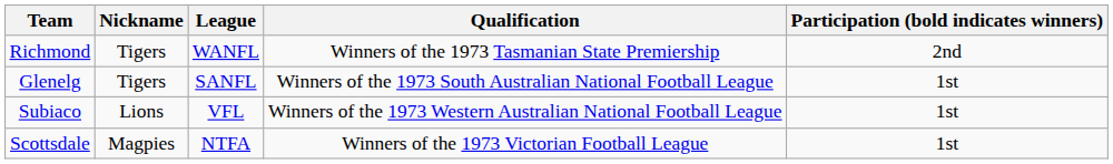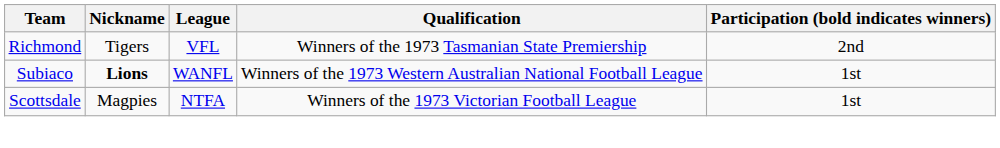Richmond | League: WANFL -> VFL
- row: Glenelg | Tigers | SANFL | Winners of the 1973 South Australian National Football League | 1st
Subiaco | Nickname: normal -> bold
Subiaco | League: VFL -> WANFL
